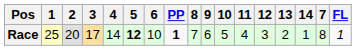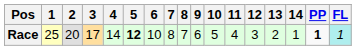columns swapped: 7 <-> PP
Race | FL: no background -> paleturquoise background
